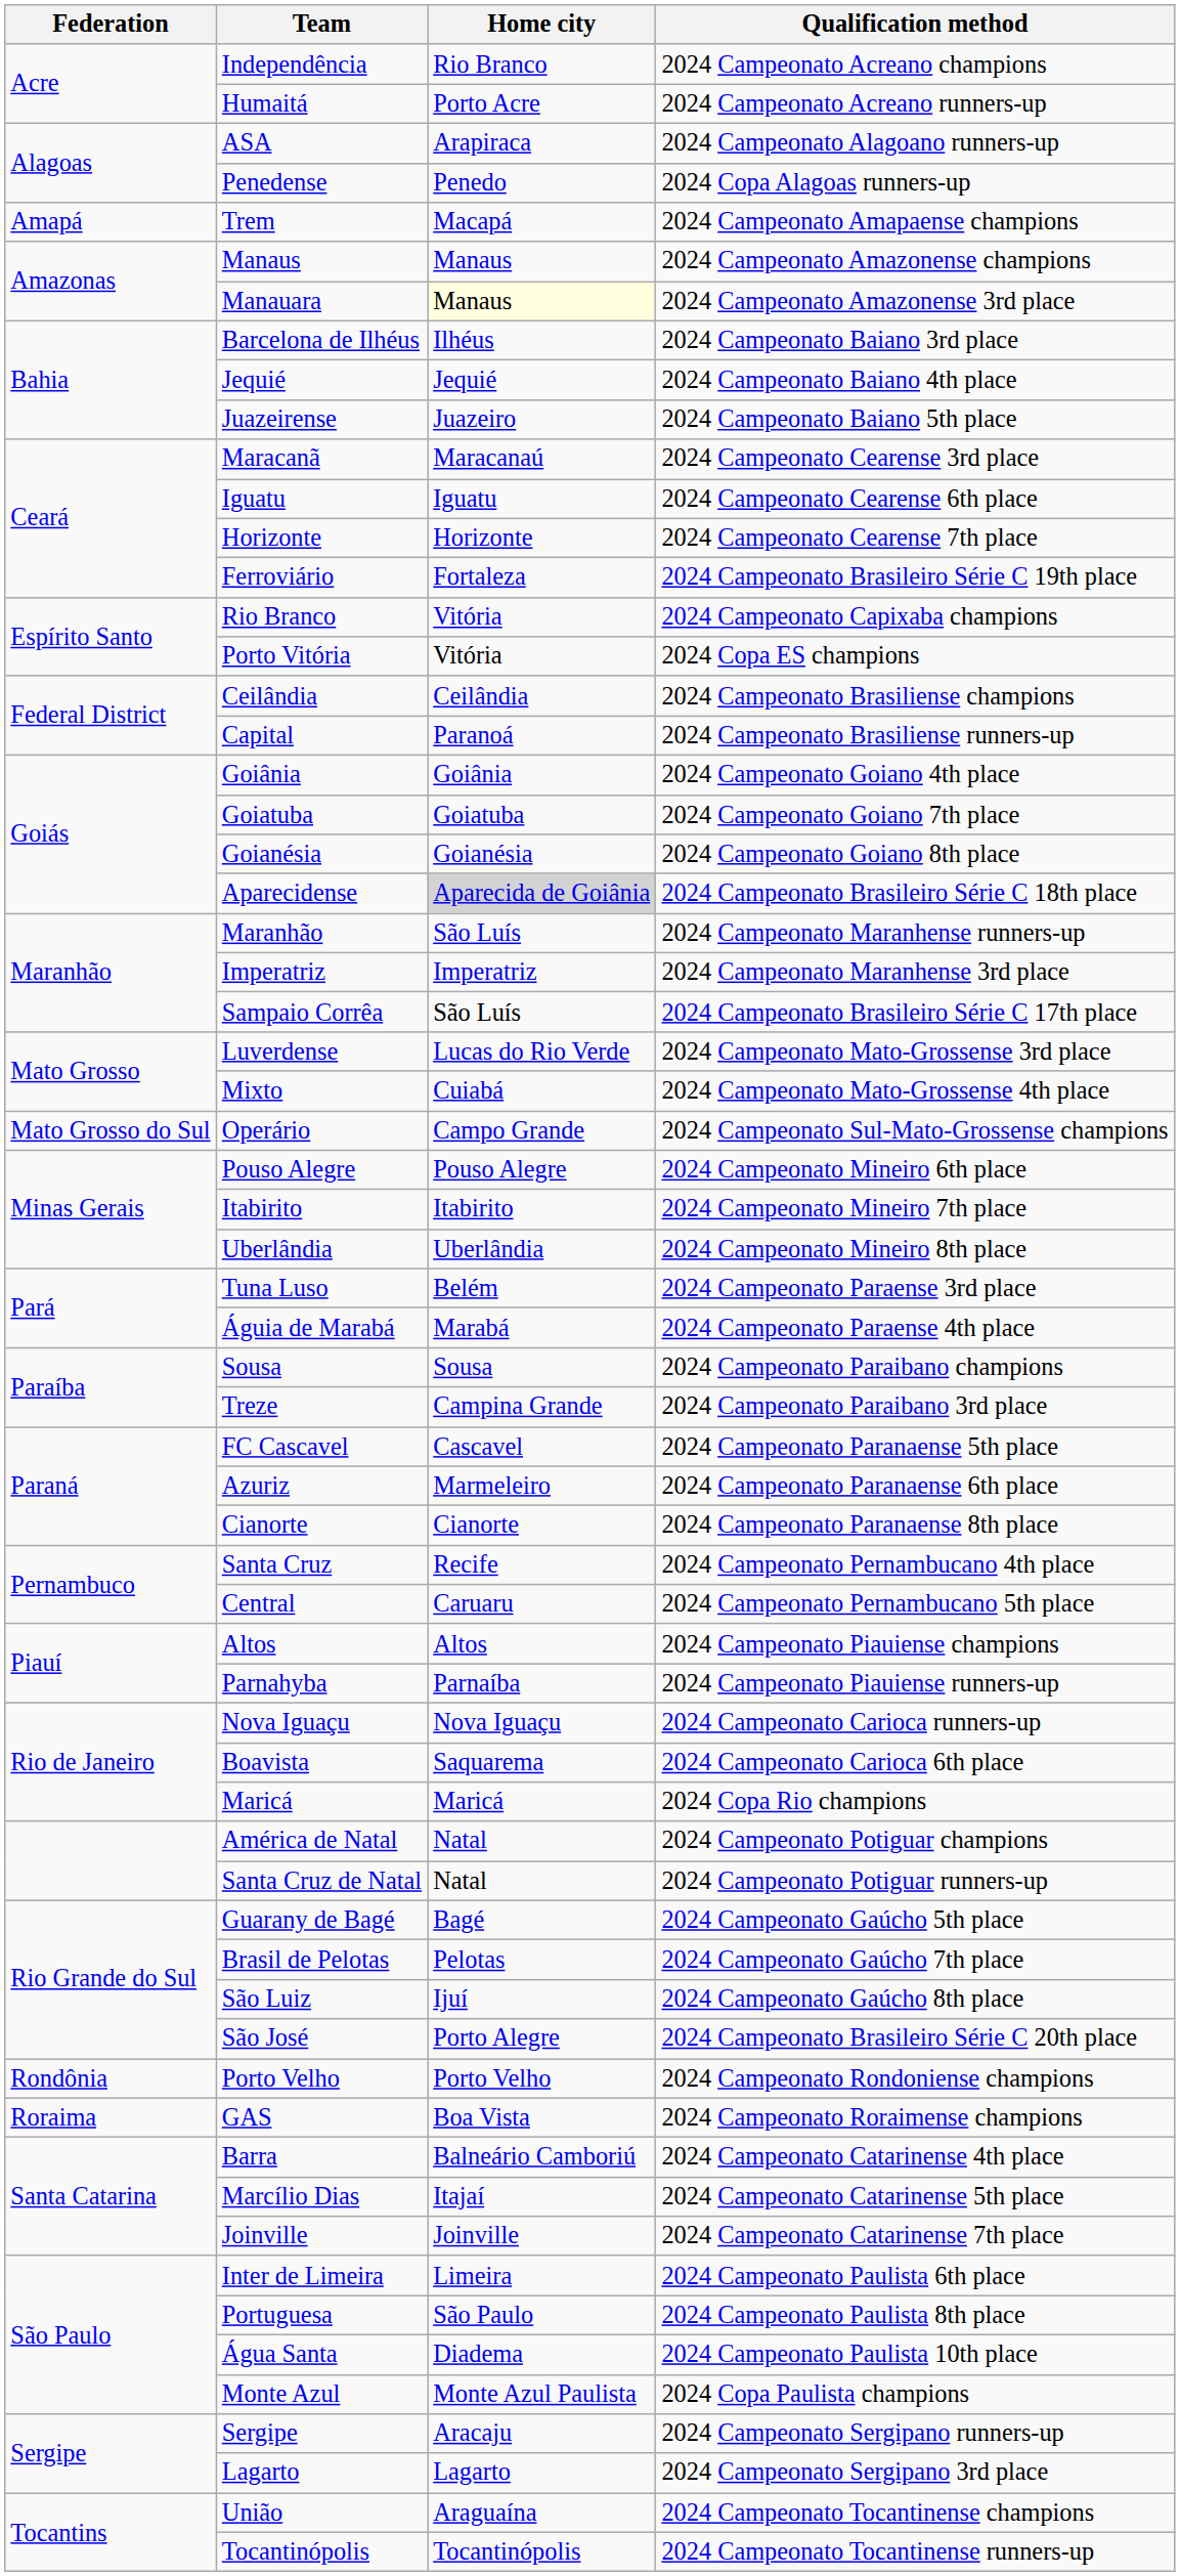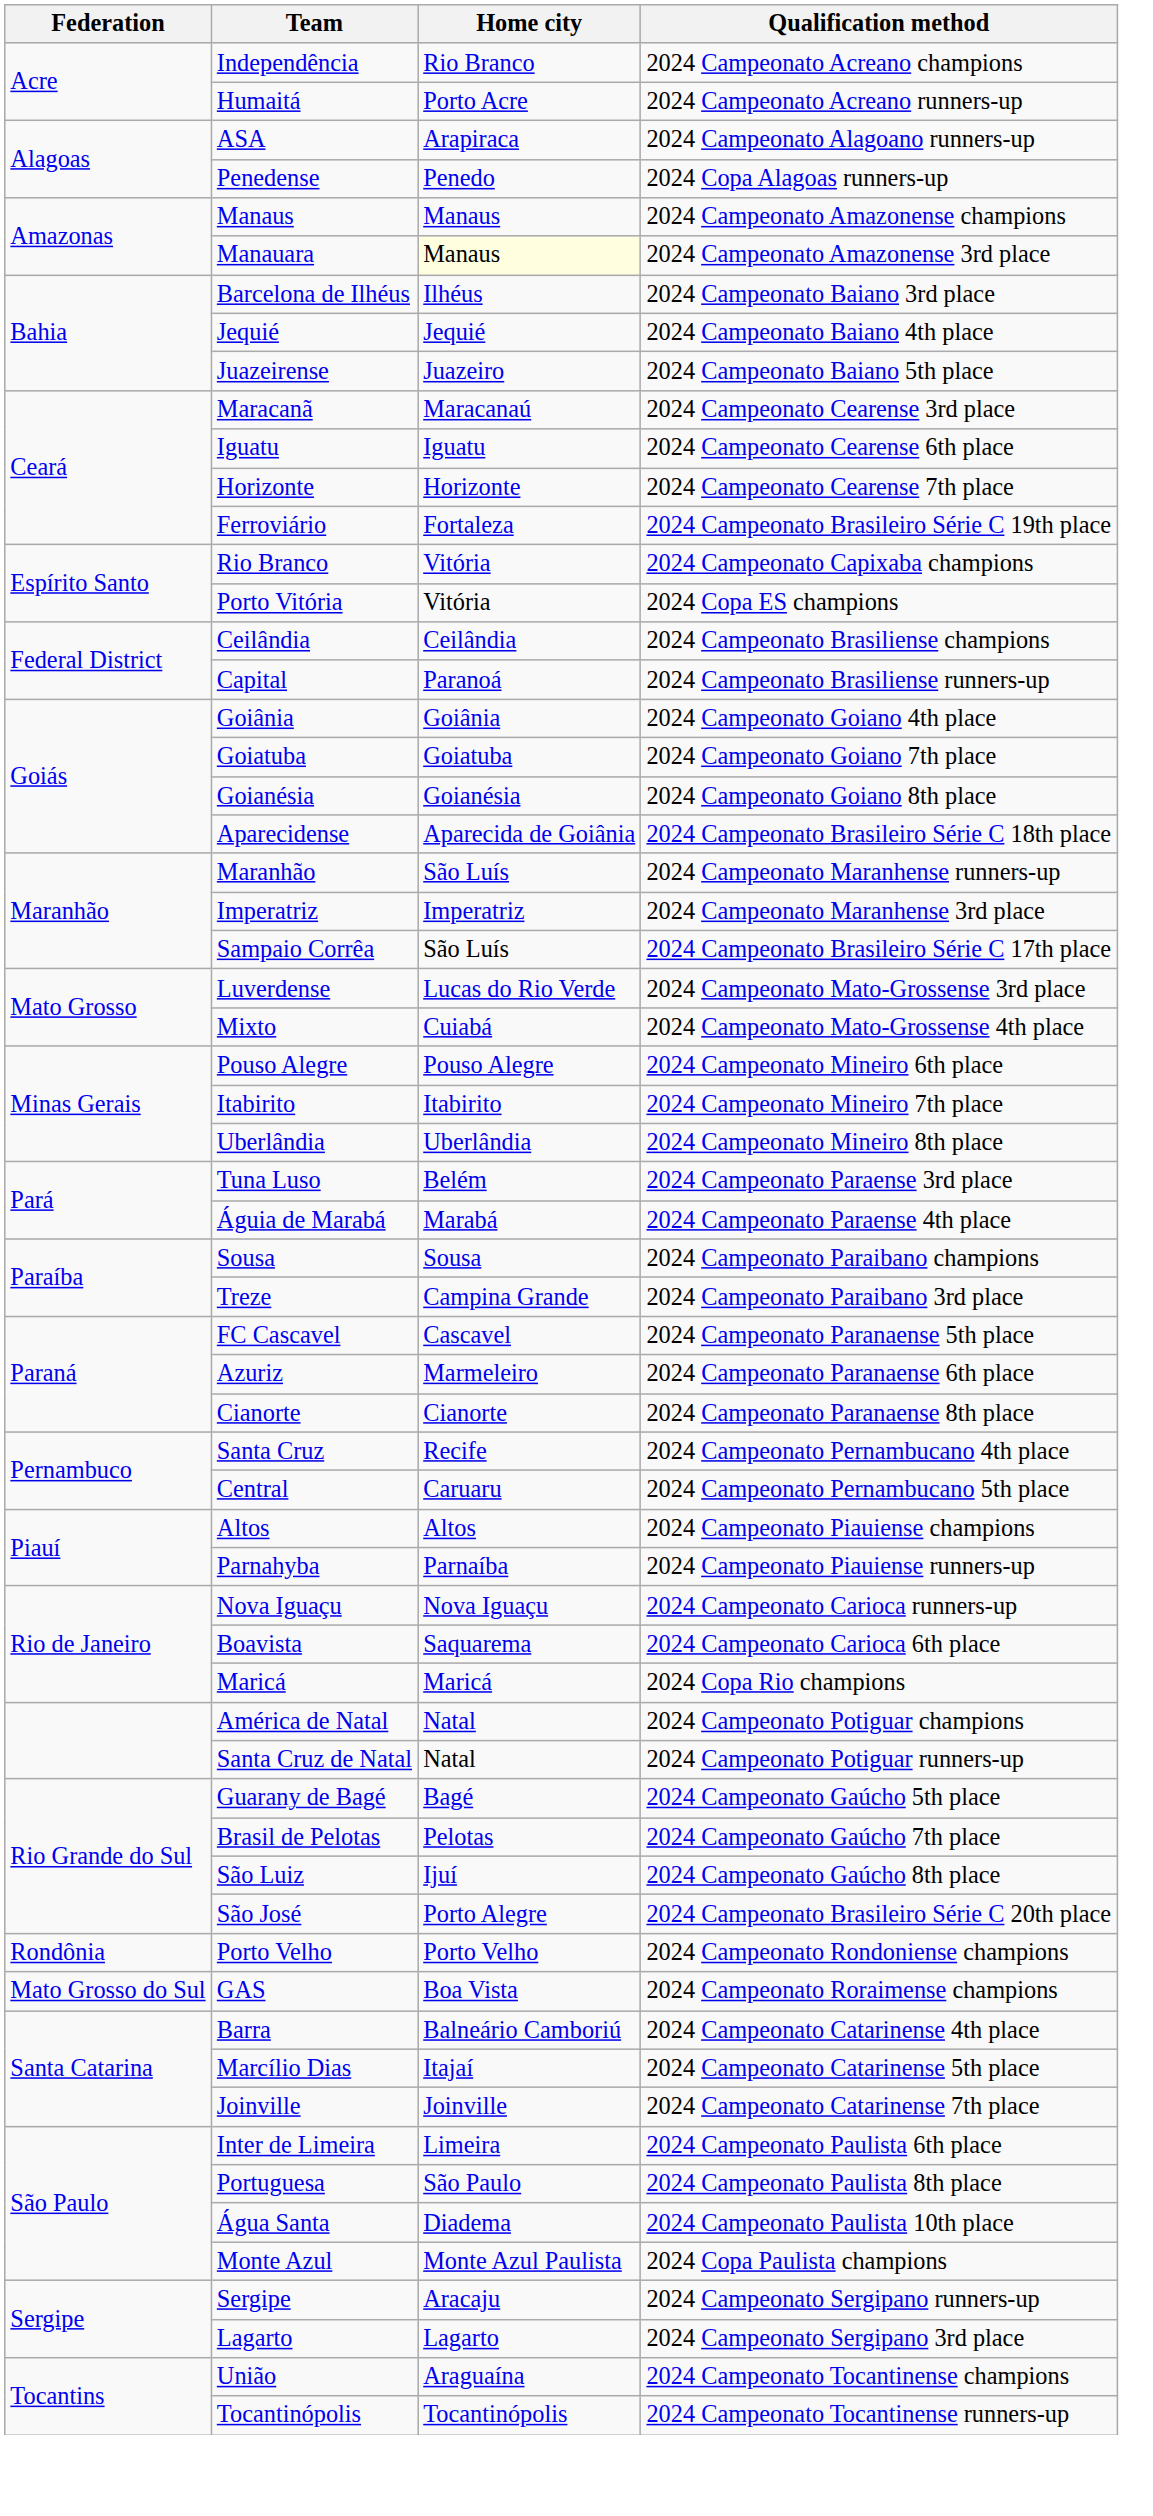- row: Amapá | Trem | Macapá | 2024 Campeonato Amapaense champions
Aparecidense | Home city: lightgrey background -> no background
- row: Mato Grosso do Sul | Operário | Campo Grande | 2024 Campeonato Sul-Mato-Grossense champions
GAS | Federation: Roraima -> Mato Grosso do Sul
